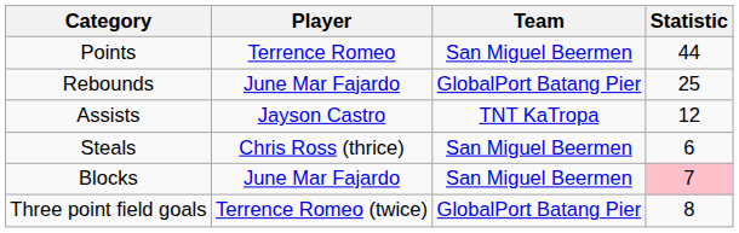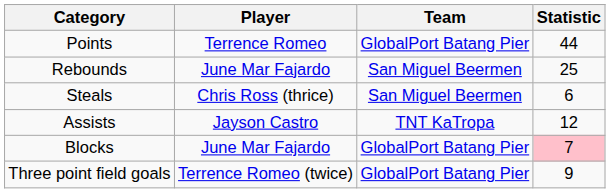Points | Team: San Miguel Beermen -> GlobalPort Batang Pier
Rebounds | Team: GlobalPort Batang Pier -> San Miguel Beermen
rows swapped: Assists <-> Steals
Blocks | Team: San Miguel Beermen -> GlobalPort Batang Pier
Three point field goals | Statistic: 8 -> 9
